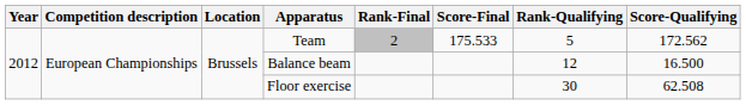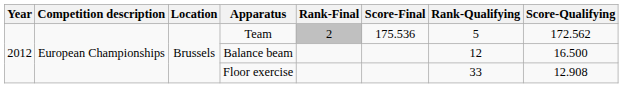Team | Score-Final: 175.533 -> 175.536
Floor exercise | Rank-Qualifying: 30 -> 33
Floor exercise | Score-Qualifying: 62.508 -> 12.908
